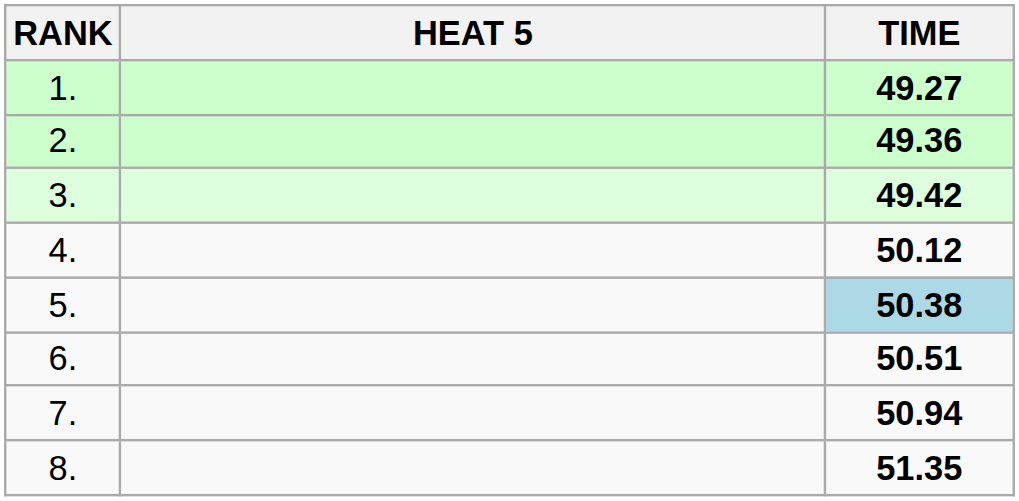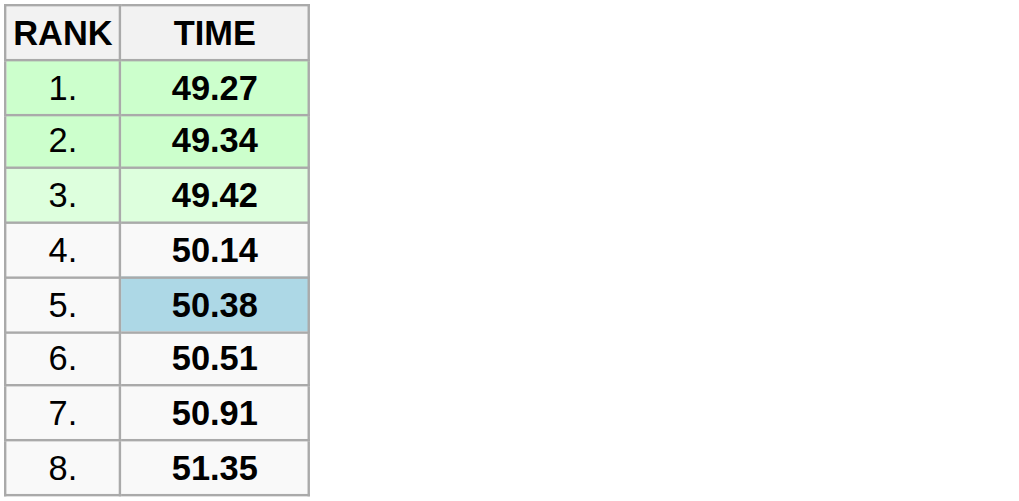- column: HEAT 5
2. | TIME: 49.36 -> 49.34
4. | TIME: 50.12 -> 50.14
7. | TIME: 50.94 -> 50.91
